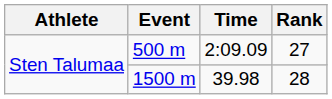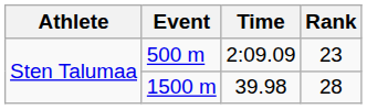500 m | Rank: 27 -> 23
